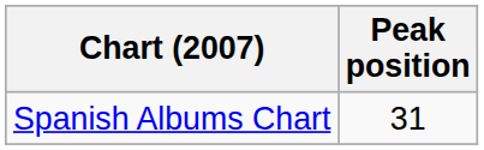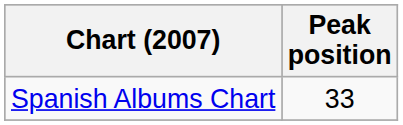Spanish Albums Chart | Peak position: 31 -> 33
